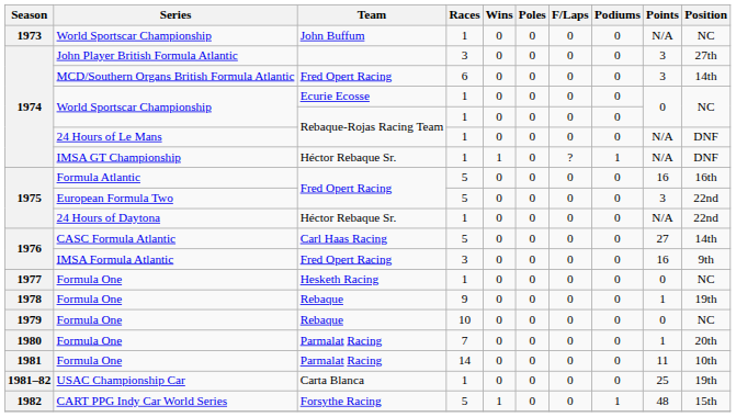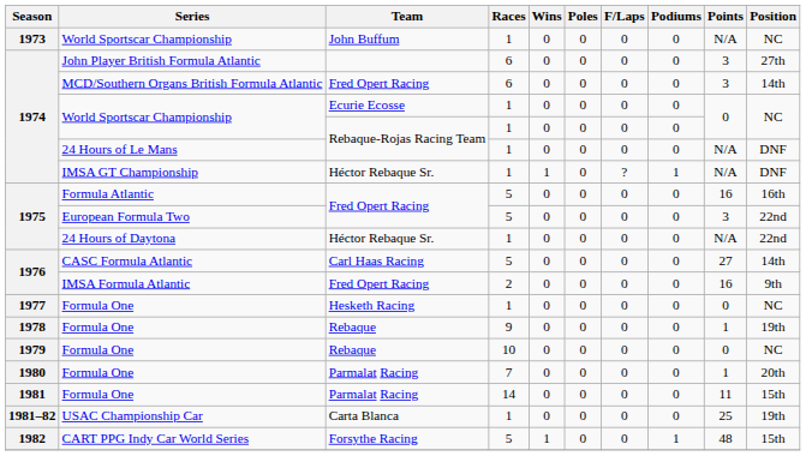John Player British Formula Atlantic | Races: 3 -> 6
IMSA Formula Atlantic | Races: 3 -> 2
1981 / Formula One | Position: 10th -> 15th
